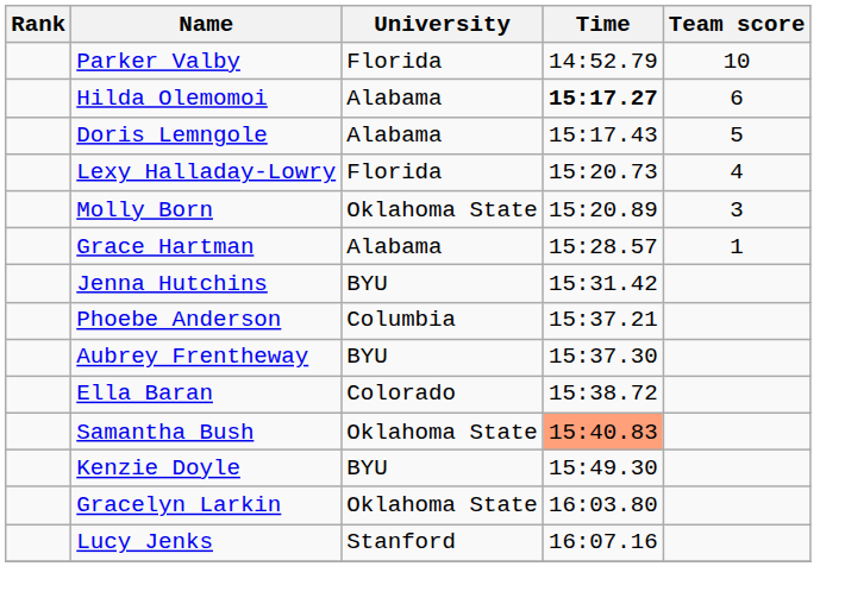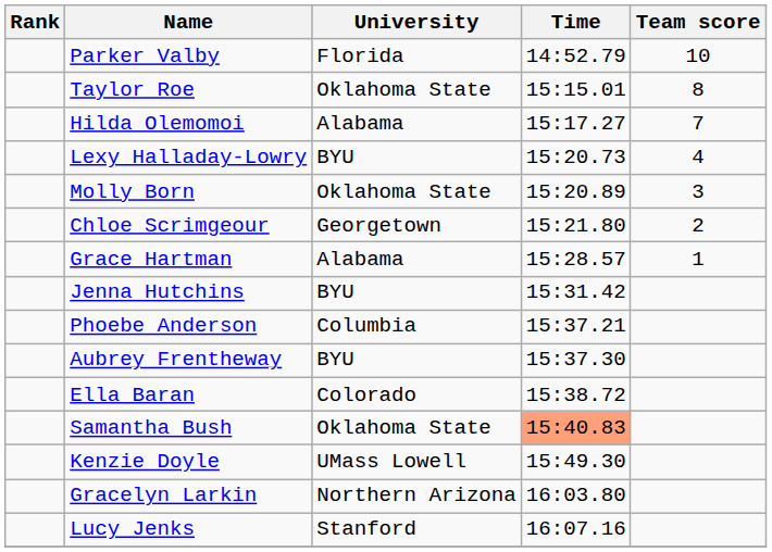+ row: Taylor Roe | Oklahoma State | 15:15.01 | 8
Hilda Olemomoi | Time: bold -> normal
Hilda Olemomoi | Team score: 6 -> 7
- row: Doris Lemngole | Alabama | 15:17.43 | 5
Lexy Halladay-Lowry | University: Florida -> BYU
+ row: Chloe Scrimgeour | Georgetown | 15:21.80 | 2
Kenzie Doyle | University: BYU -> UMass Lowell
Gracelyn Larkin | University: Oklahoma State -> Northern Arizona
